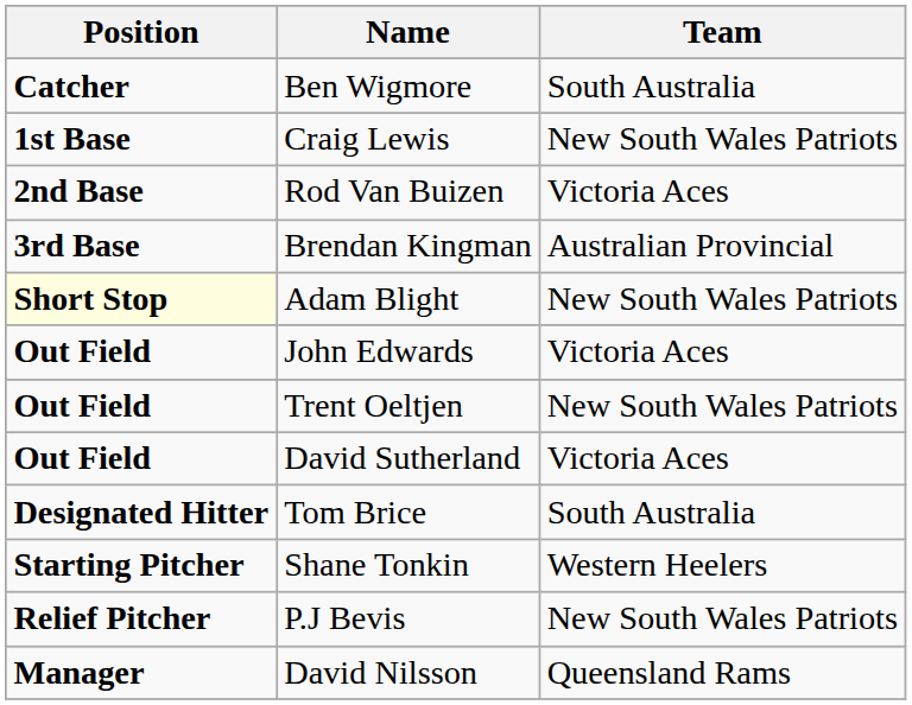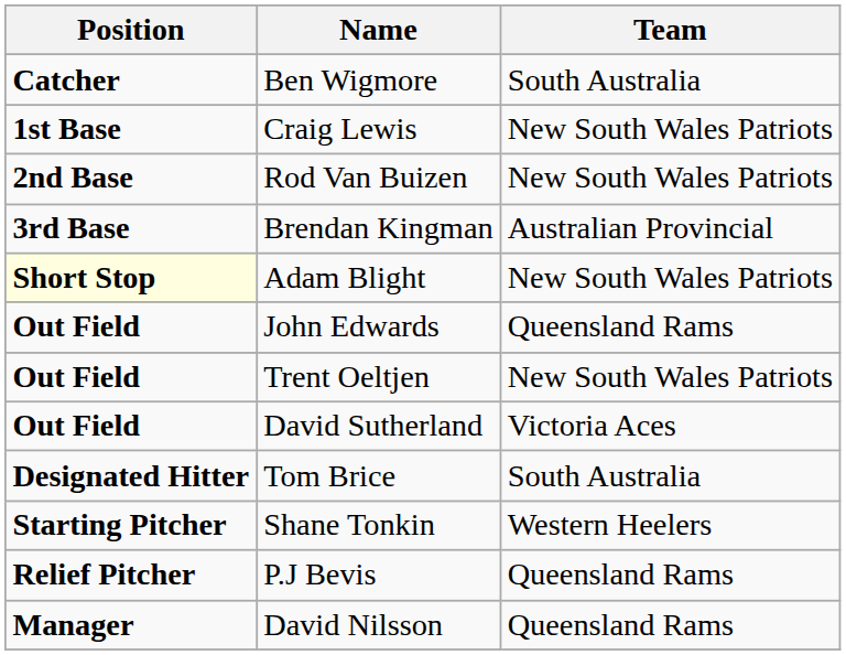Rod Van Buizen | Team: Victoria Aces -> New South Wales Patriots
John Edwards | Team: Victoria Aces -> Queensland Rams
P.J Bevis | Team: New South Wales Patriots -> Queensland Rams
